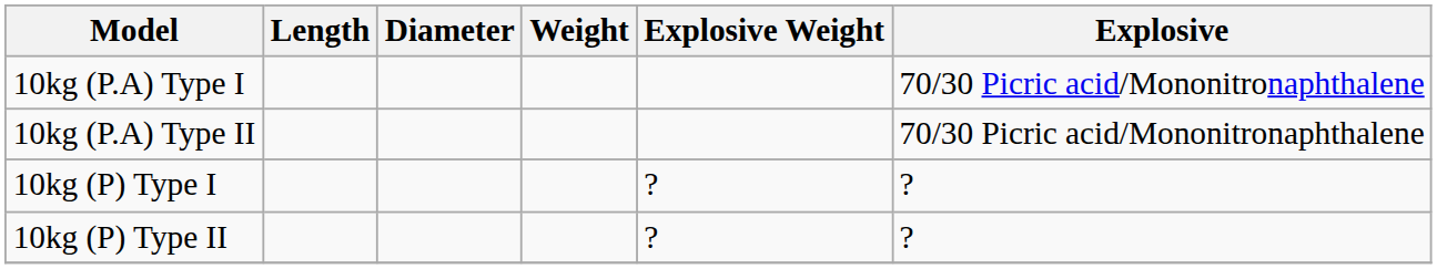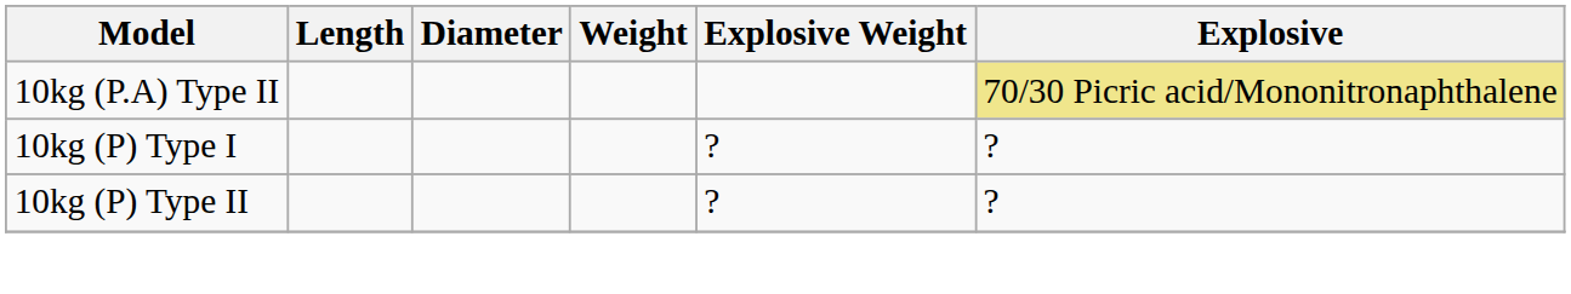- row: 10kg (P.A) Type I | 70/30 Picric acid/Mononitronaphthalene
10kg (P.A) Type II | Explosive: no background -> khaki background
